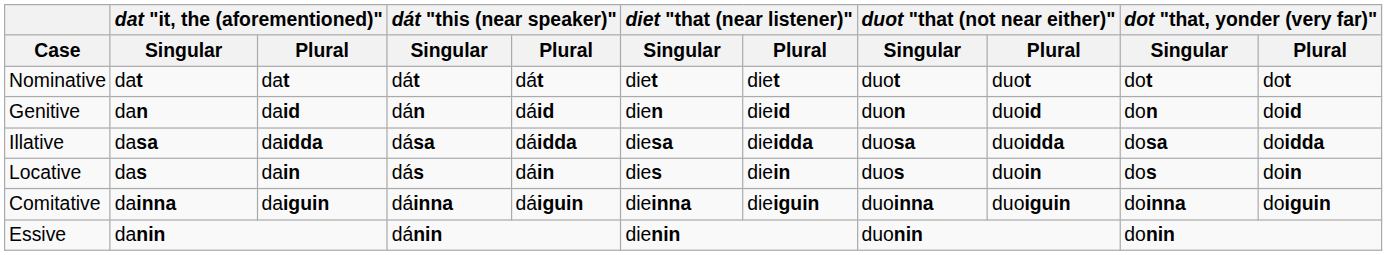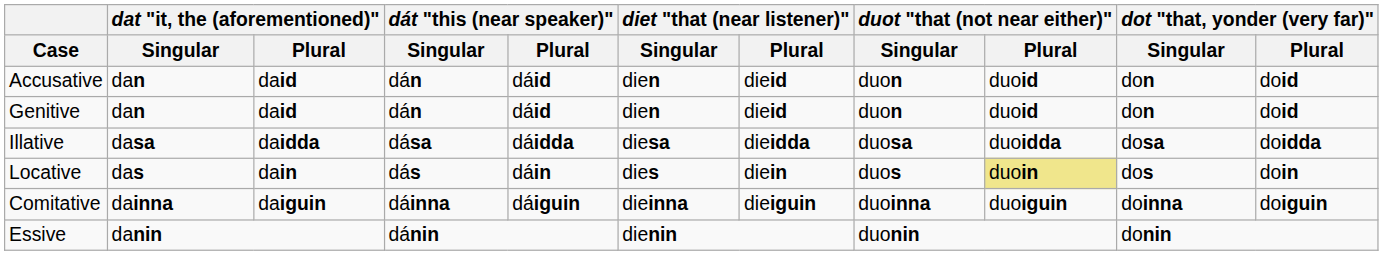- row: Nominative | dat | dat | dát | dát | diet | diet | duot | duot | dot | dot
+ row: Accusative | dan | daid | dán | dáid | dien | dieid | duon | duoid | don | doid
Locative | duot "that (not near either)" / Plural: no background -> khaki background
